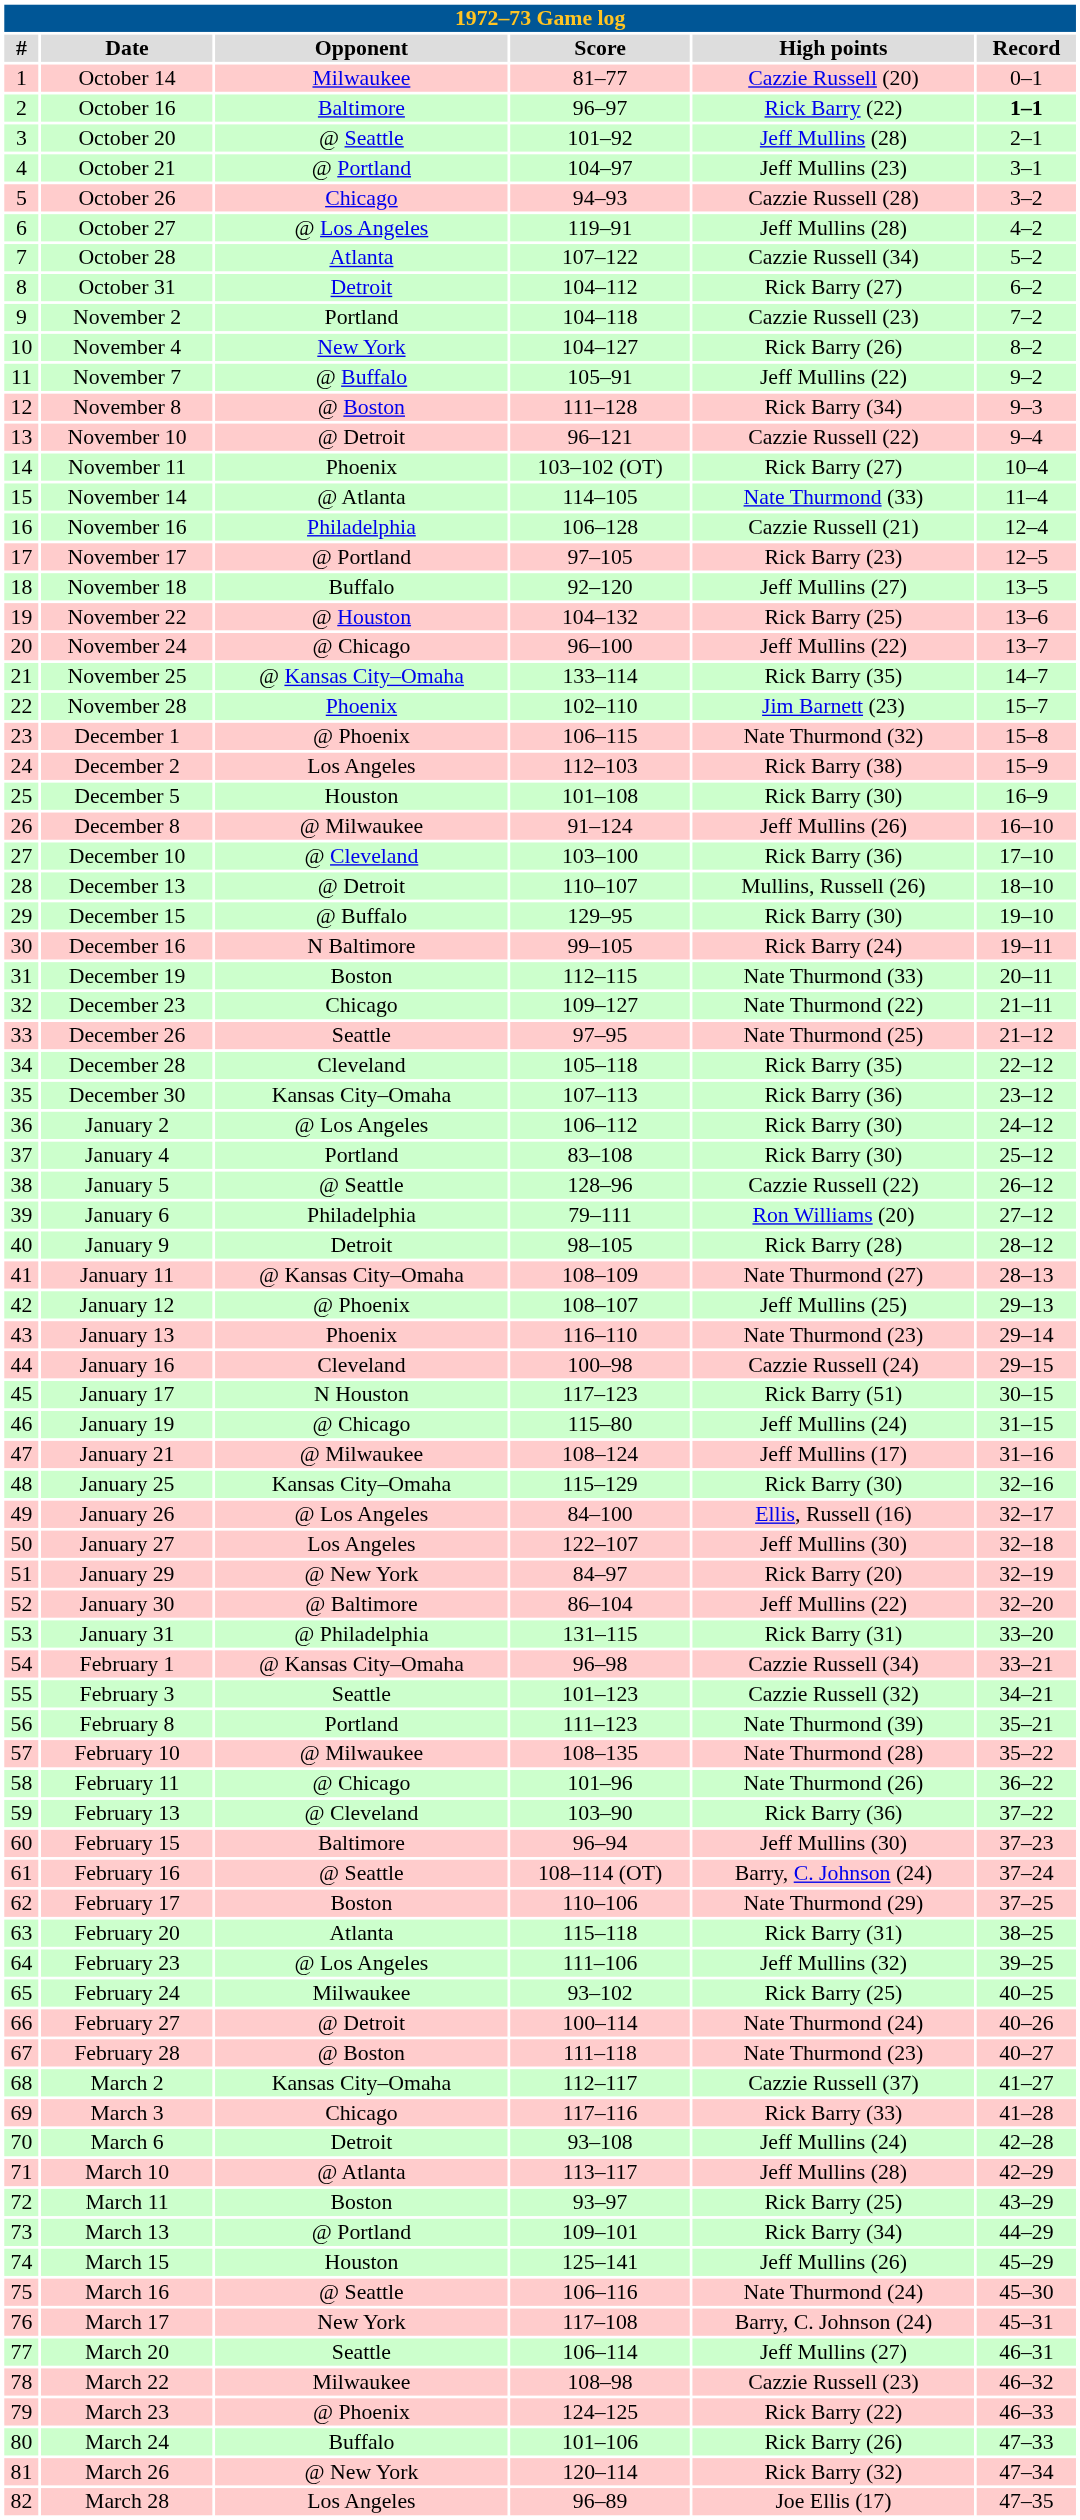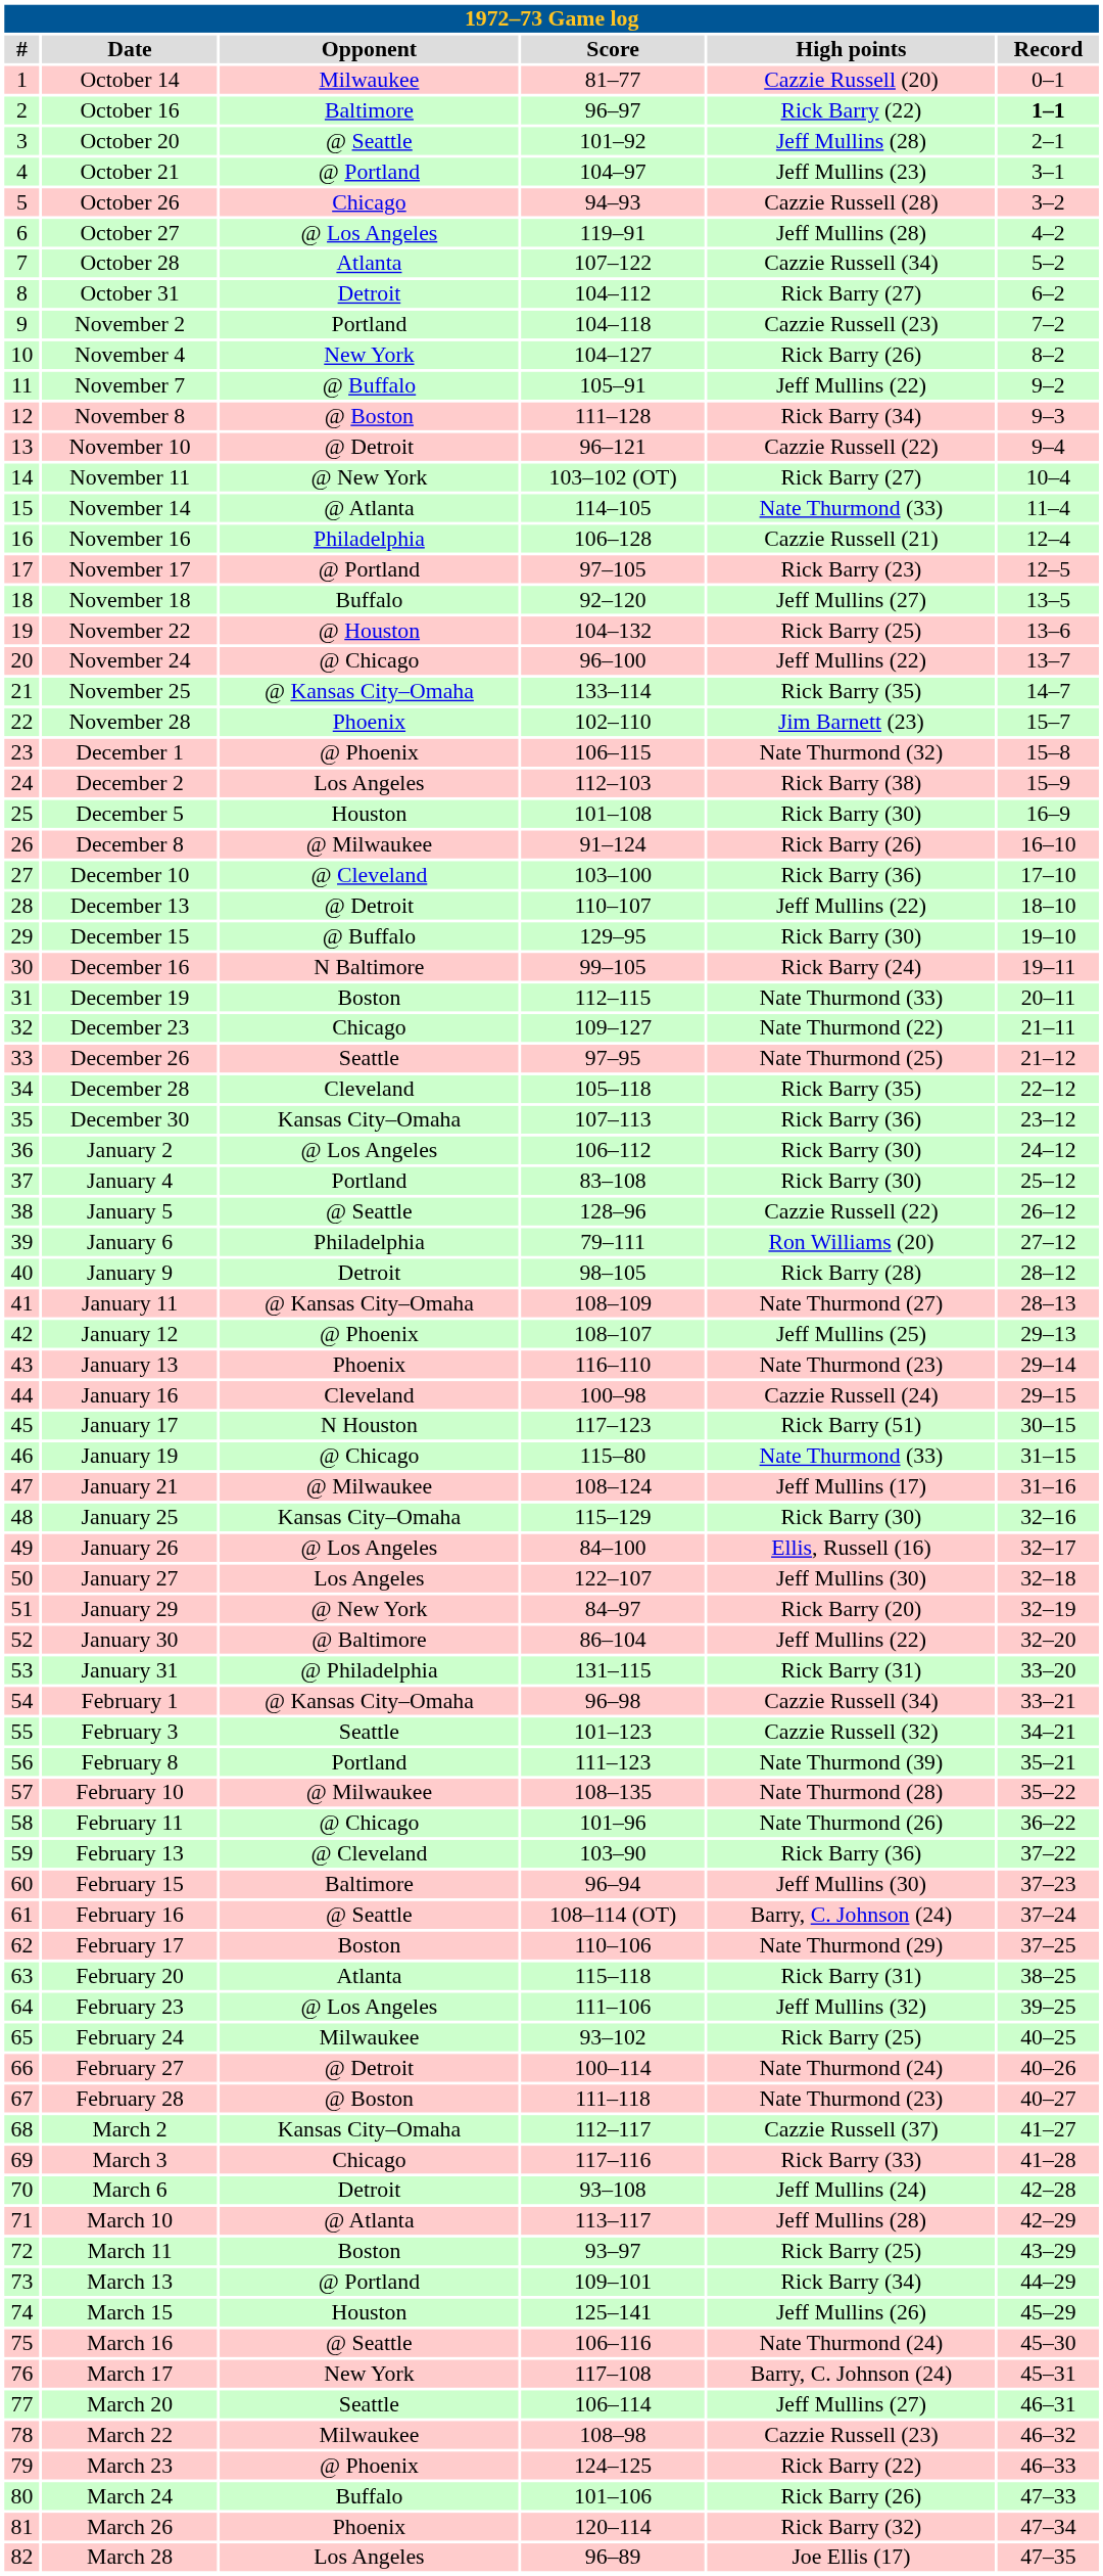November 11 | Opponent: Phoenix -> @ New York
December 8 | High points: Jeff Mullins (26) -> Rick Barry (26)
December 13 | High points: Mullins, Russell (26) -> Jeff Mullins (22)
January 19 | High points: Jeff Mullins (24) -> Nate Thurmond (33)
March 26 | Opponent: @ New York -> Phoenix
